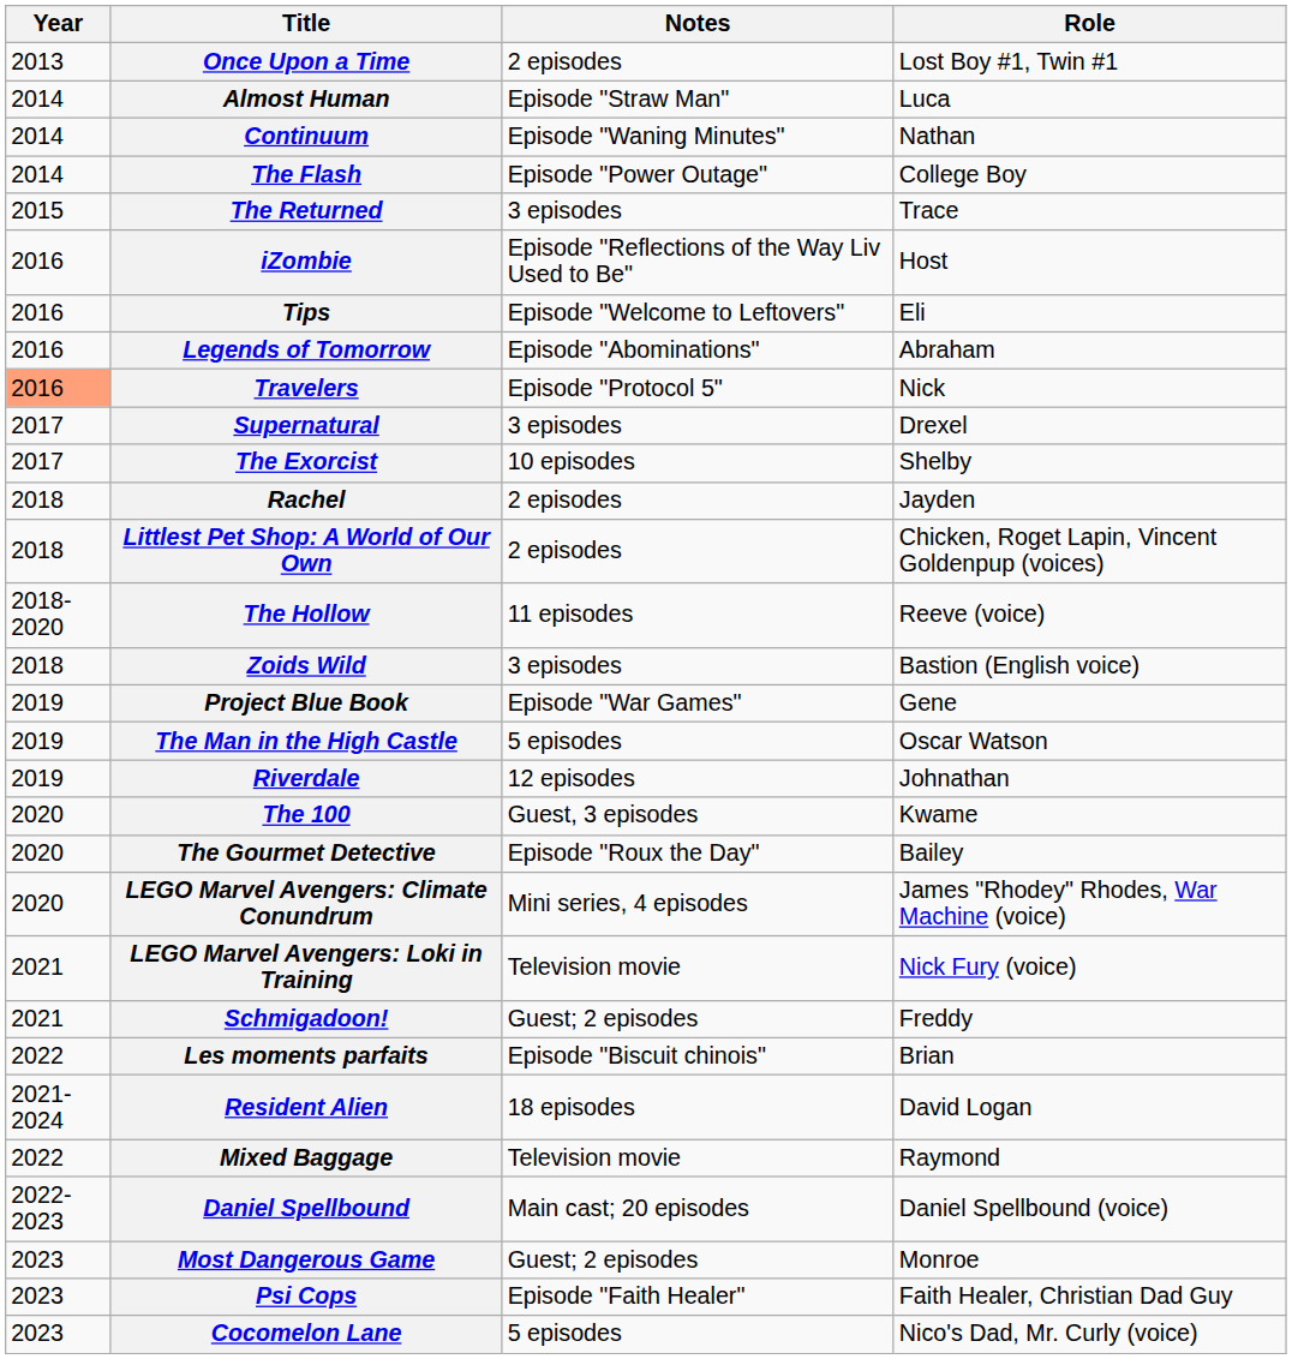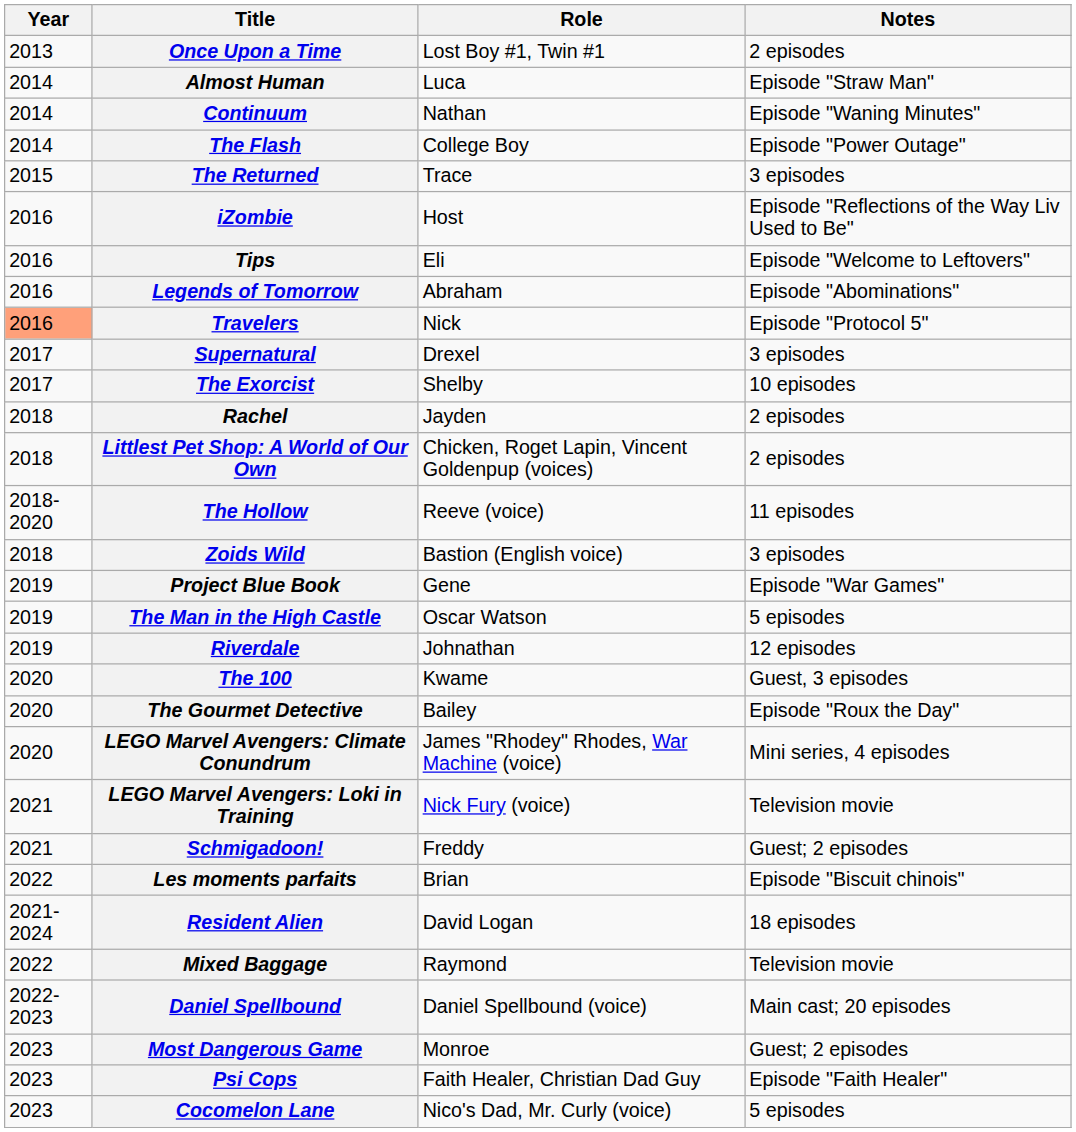columns swapped: Role <-> Notes
